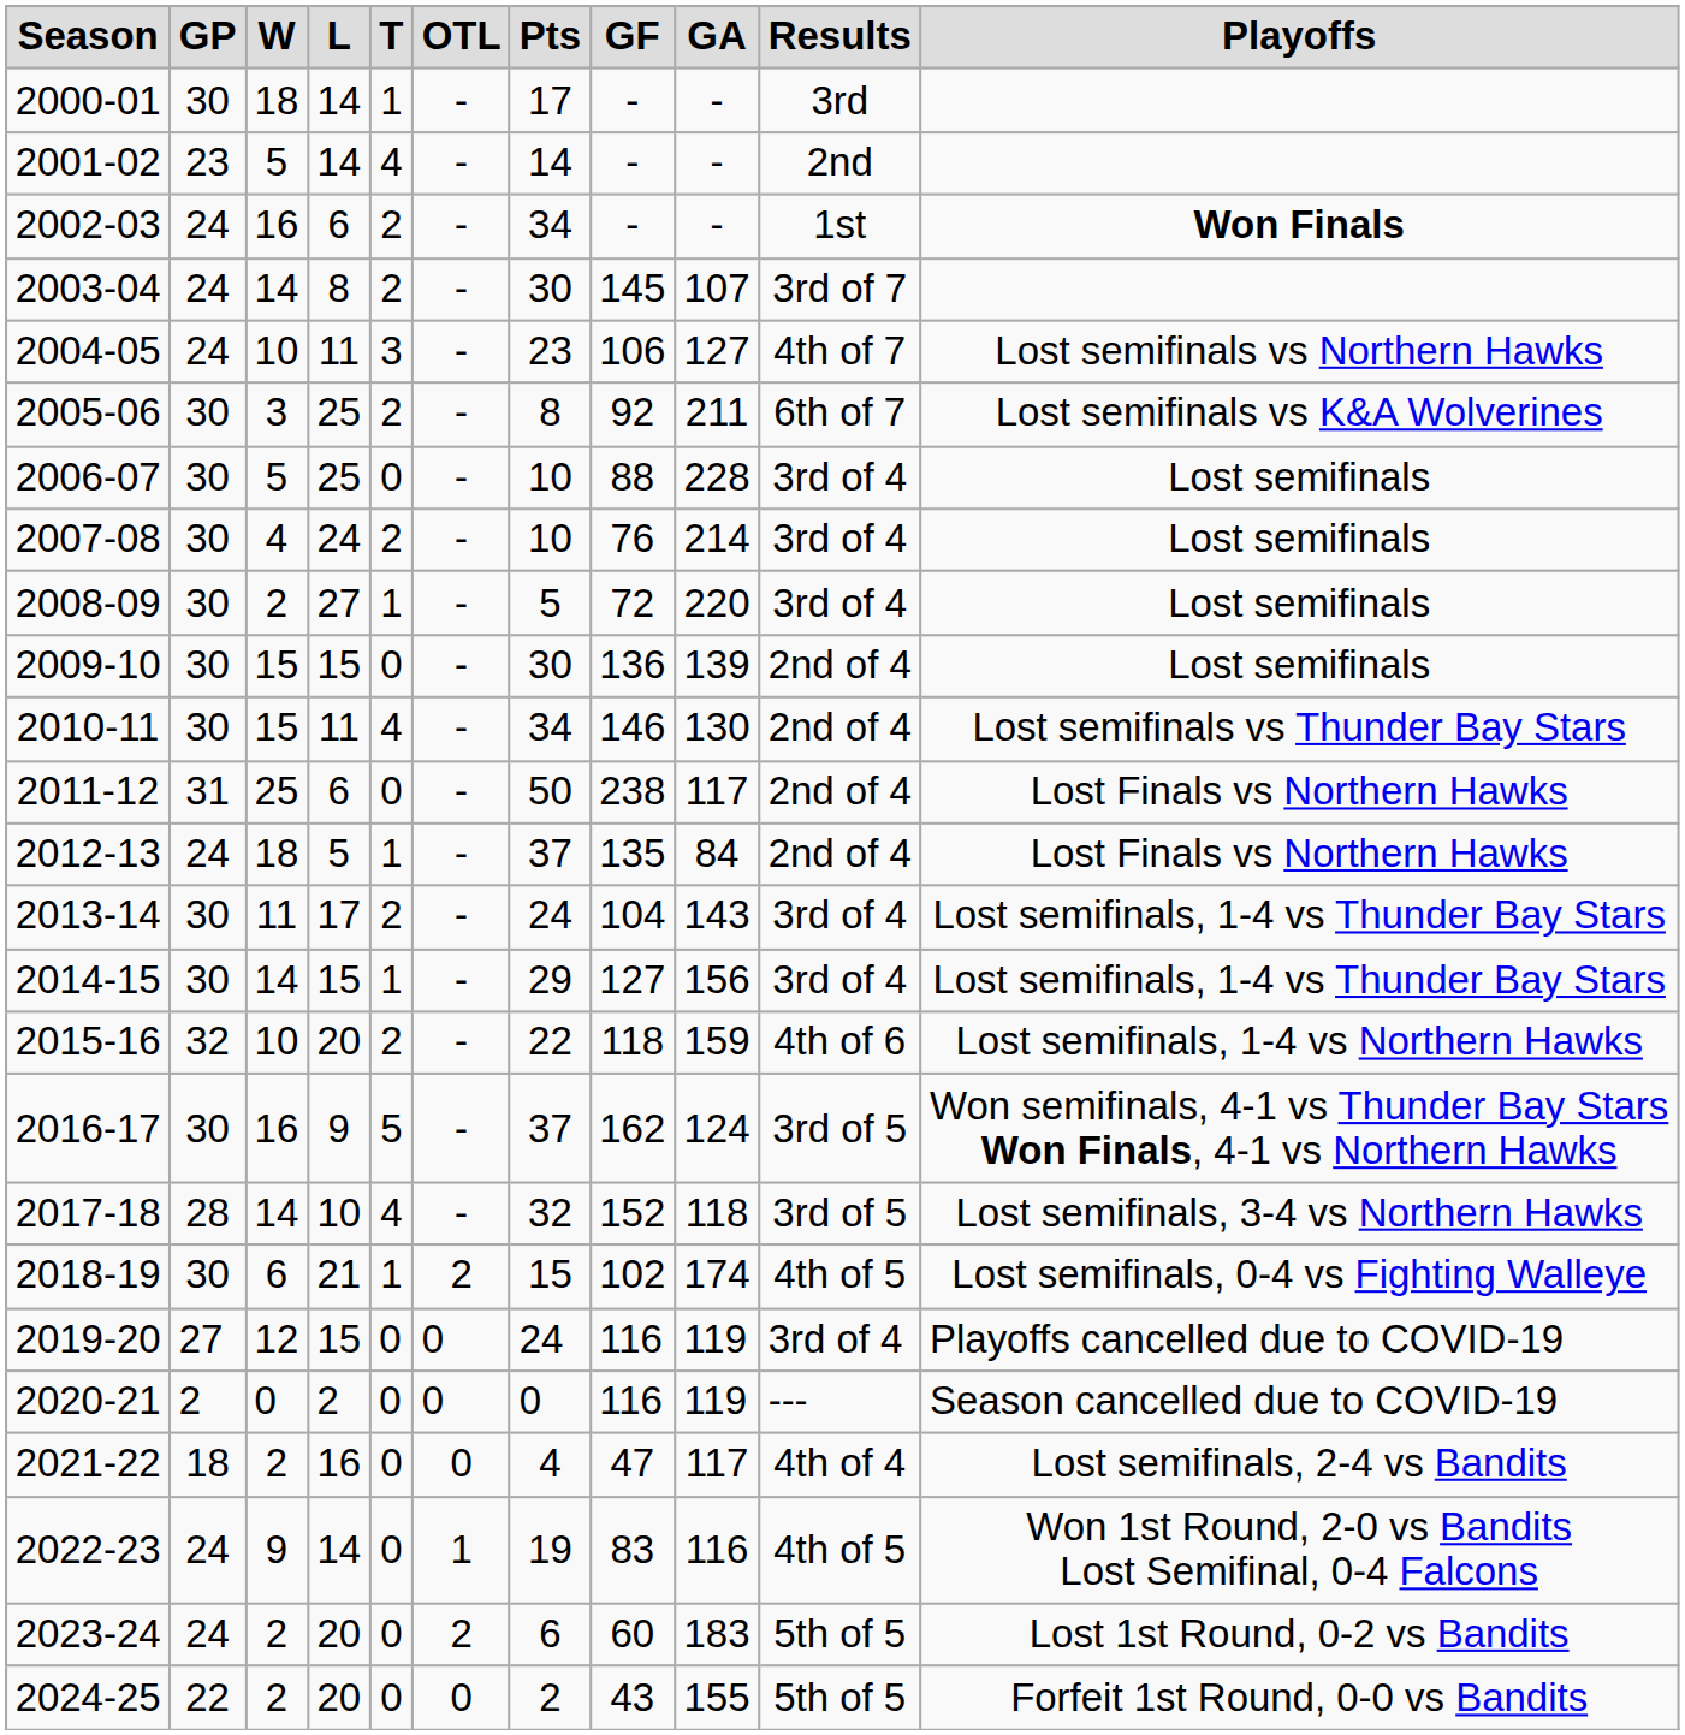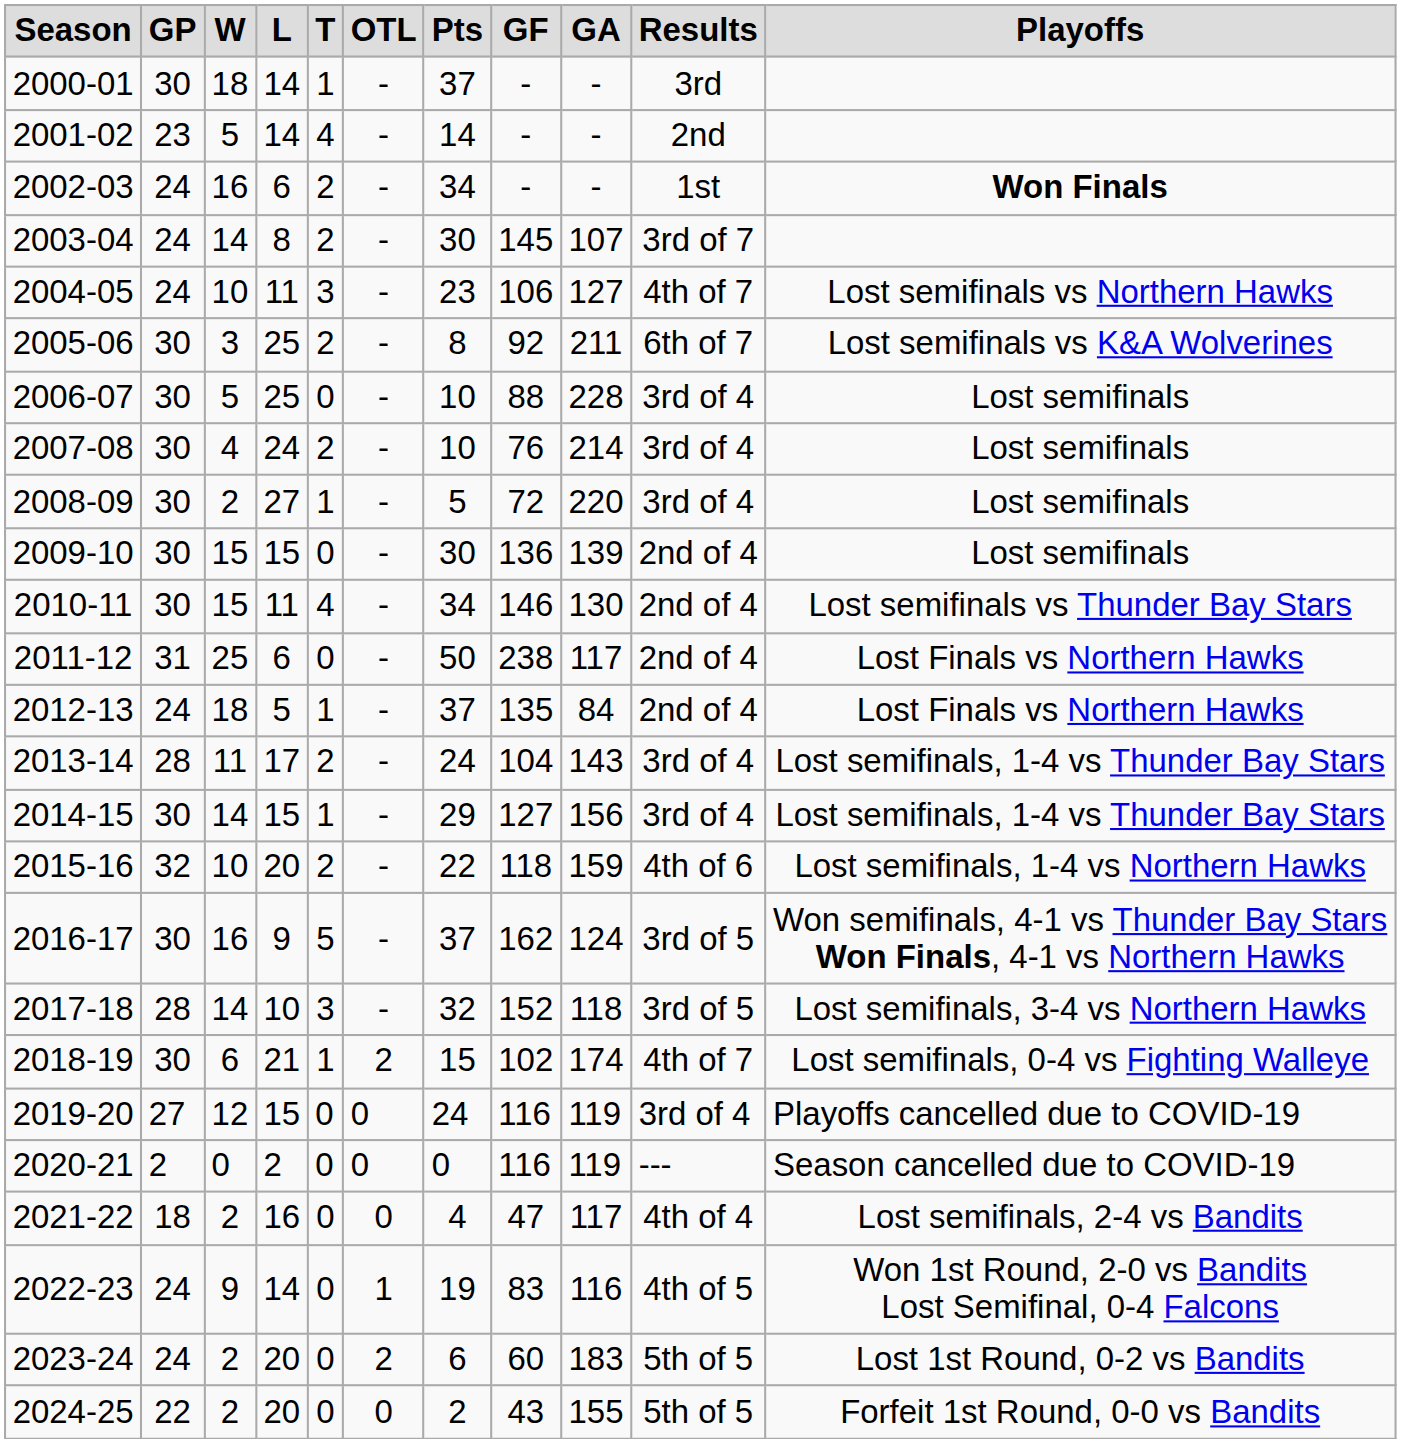2000-01 | Pts: 17 -> 37
2013-14 | GP: 30 -> 28
2017-18 | T: 4 -> 3
2018-19 | Results: 4th of 5 -> 4th of 7
